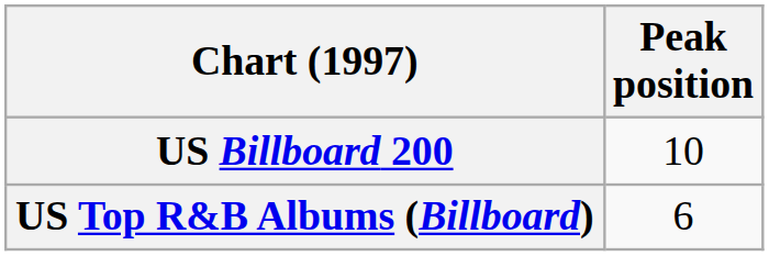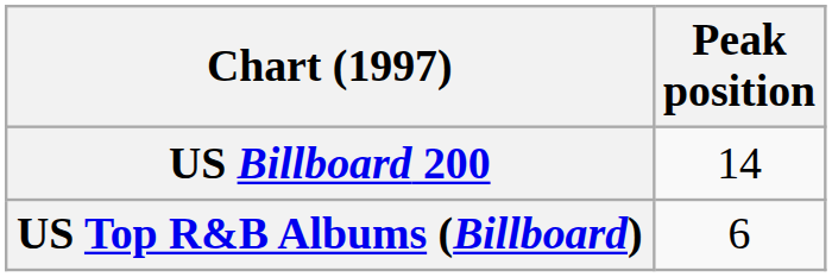US Billboard 200 | Peak position: 10 -> 14
